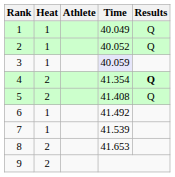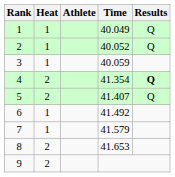3 | Time: lavender background -> no background
5 | Time: 41.408 -> 41.407
7 | Time: 41.539 -> 41.579
